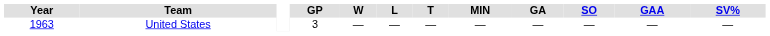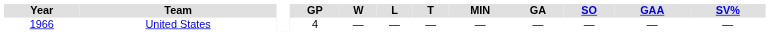United States | Year: 1963 -> 1966
United States | GP: 3 -> 4
